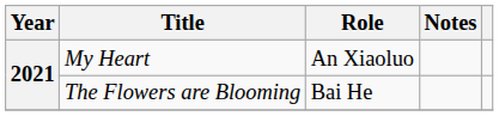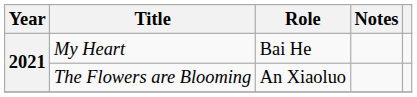My Heart | Role: An Xiaoluo -> Bai He
The Flowers are Blooming | Role: Bai He -> An Xiaoluo
